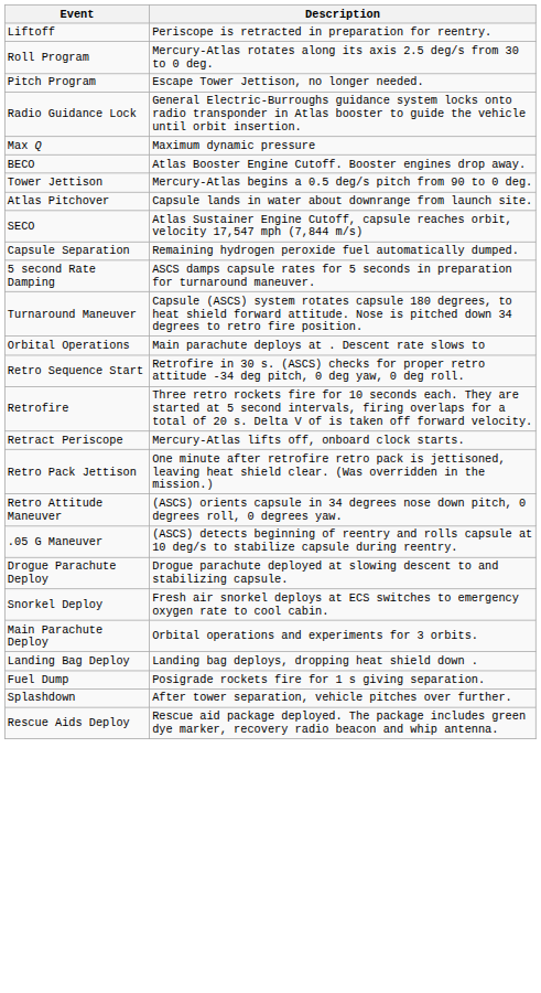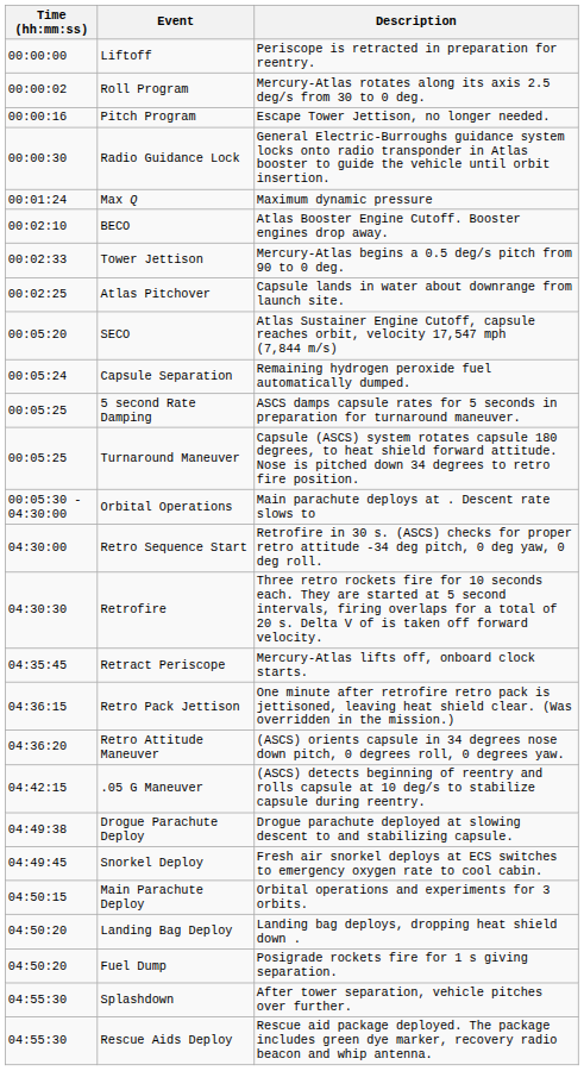+ column: Time (hh:mm:ss) | 00:00:00 | 00:00:02 | 00:00:16 | 00:00:30 | 00:01:24 | 00:02:10 | 00:02:33 | 00:02:25 | 00:05:20 | 00:05:24 | 00:05:25 | 00:05:25 | 00:05:30 - 04:30:00 | 04:30:00 | 04:30:30 | 04:35:45 | 04:36:15 | 04:36:20 | 04:42:15 | 04:49:38 | 04:49:45 | 04:50:15 | 04:50:20 | 04:50:20 | 04:55:30 | 04:55:30
